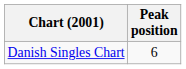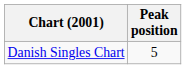Danish Singles Chart | Peak position: 6 -> 5
